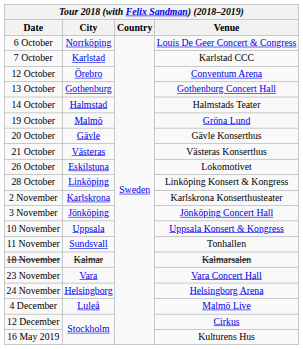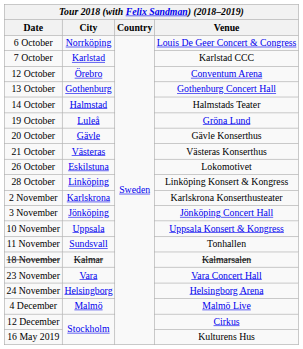19 October | City: Malmö -> Luleå
4 December | City: Luleå -> Malmö
